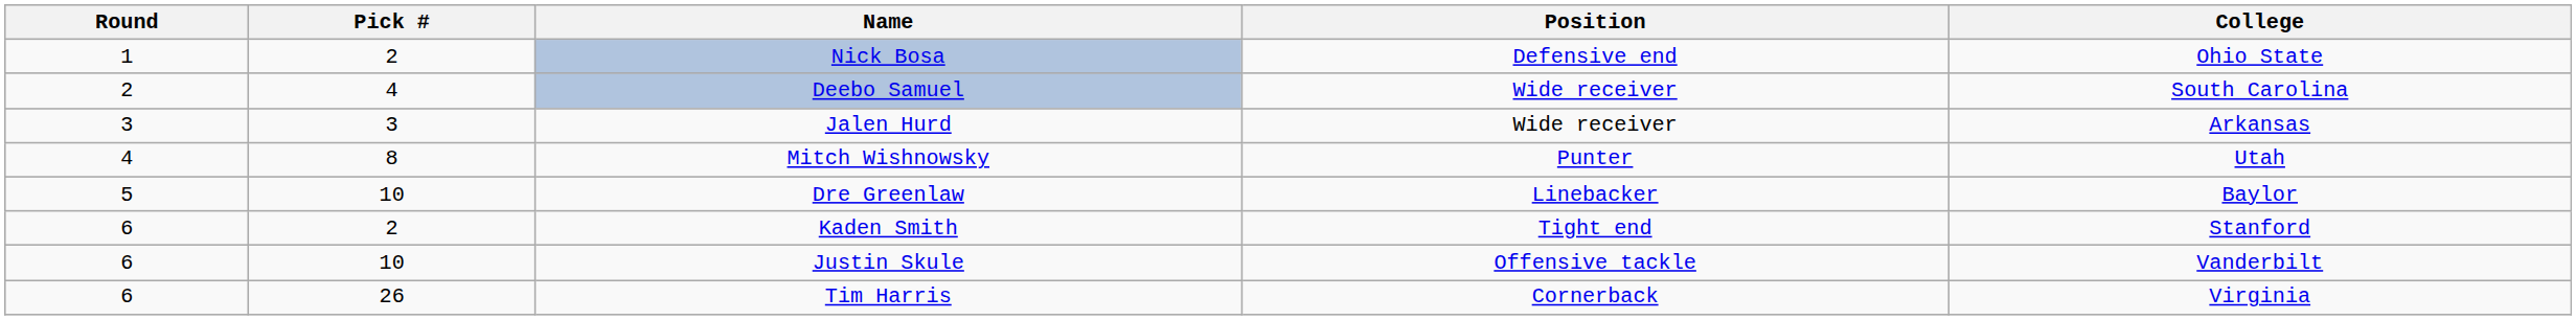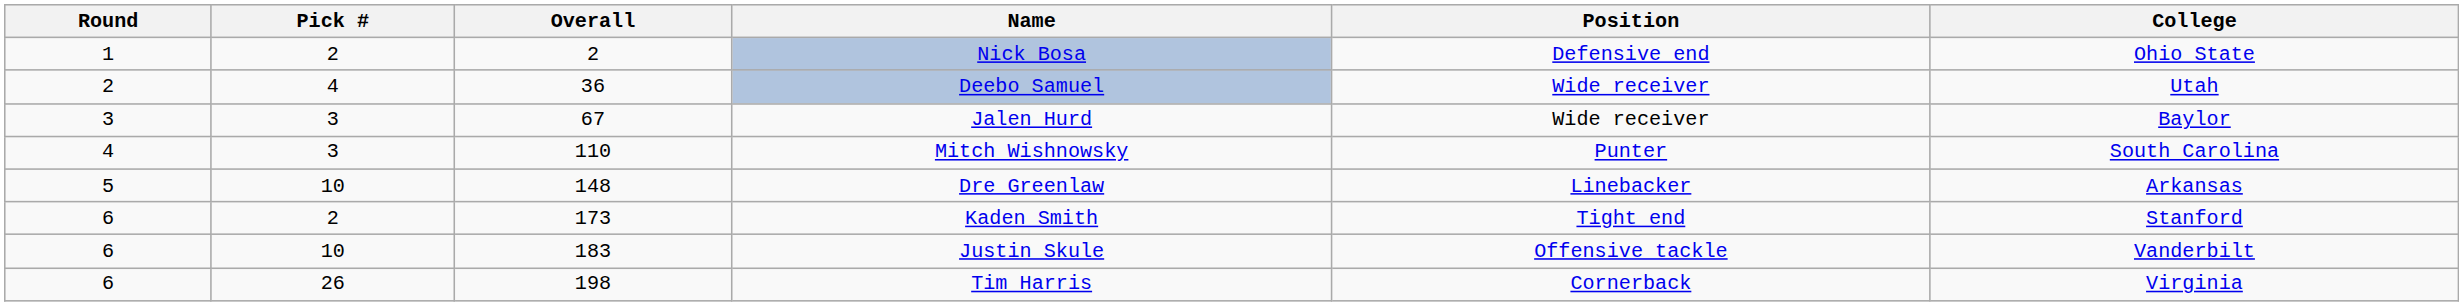+ column: Overall | 2 | 36 | 67 | 110 | 148 | 173 | 183 | 198
Deebo Samuel | College: South Carolina -> Utah
Jalen Hurd | College: Arkansas -> Baylor
Mitch Wishnowsky | Pick #: 8 -> 3
Mitch Wishnowsky | College: Utah -> South Carolina
Dre Greenlaw | College: Baylor -> Arkansas
